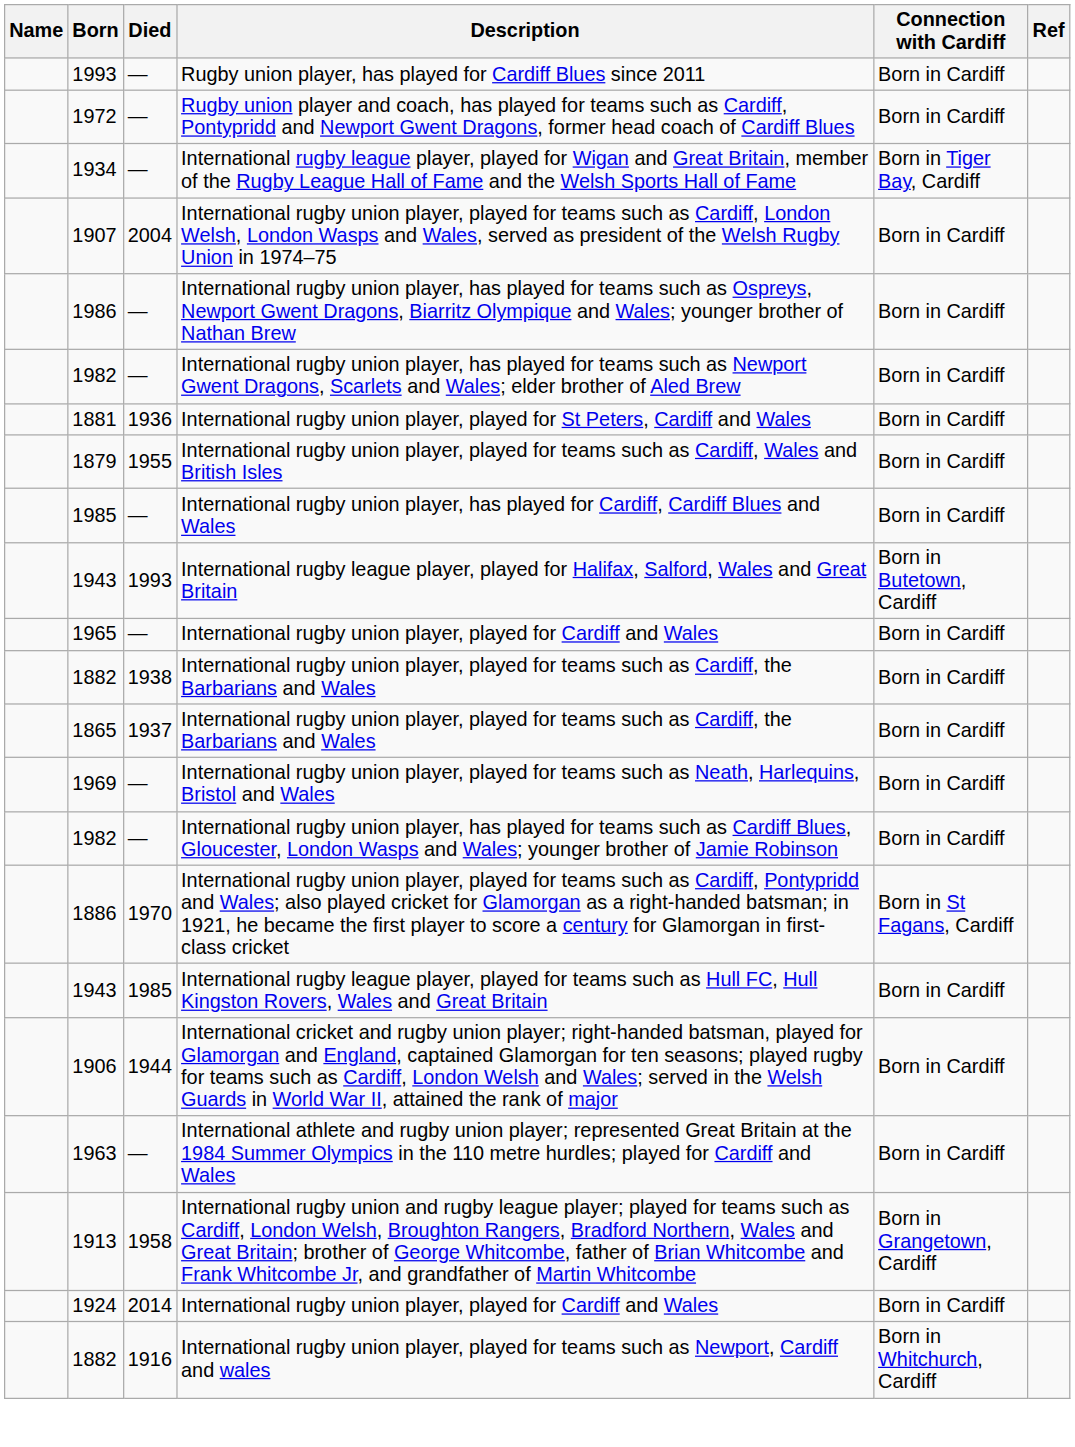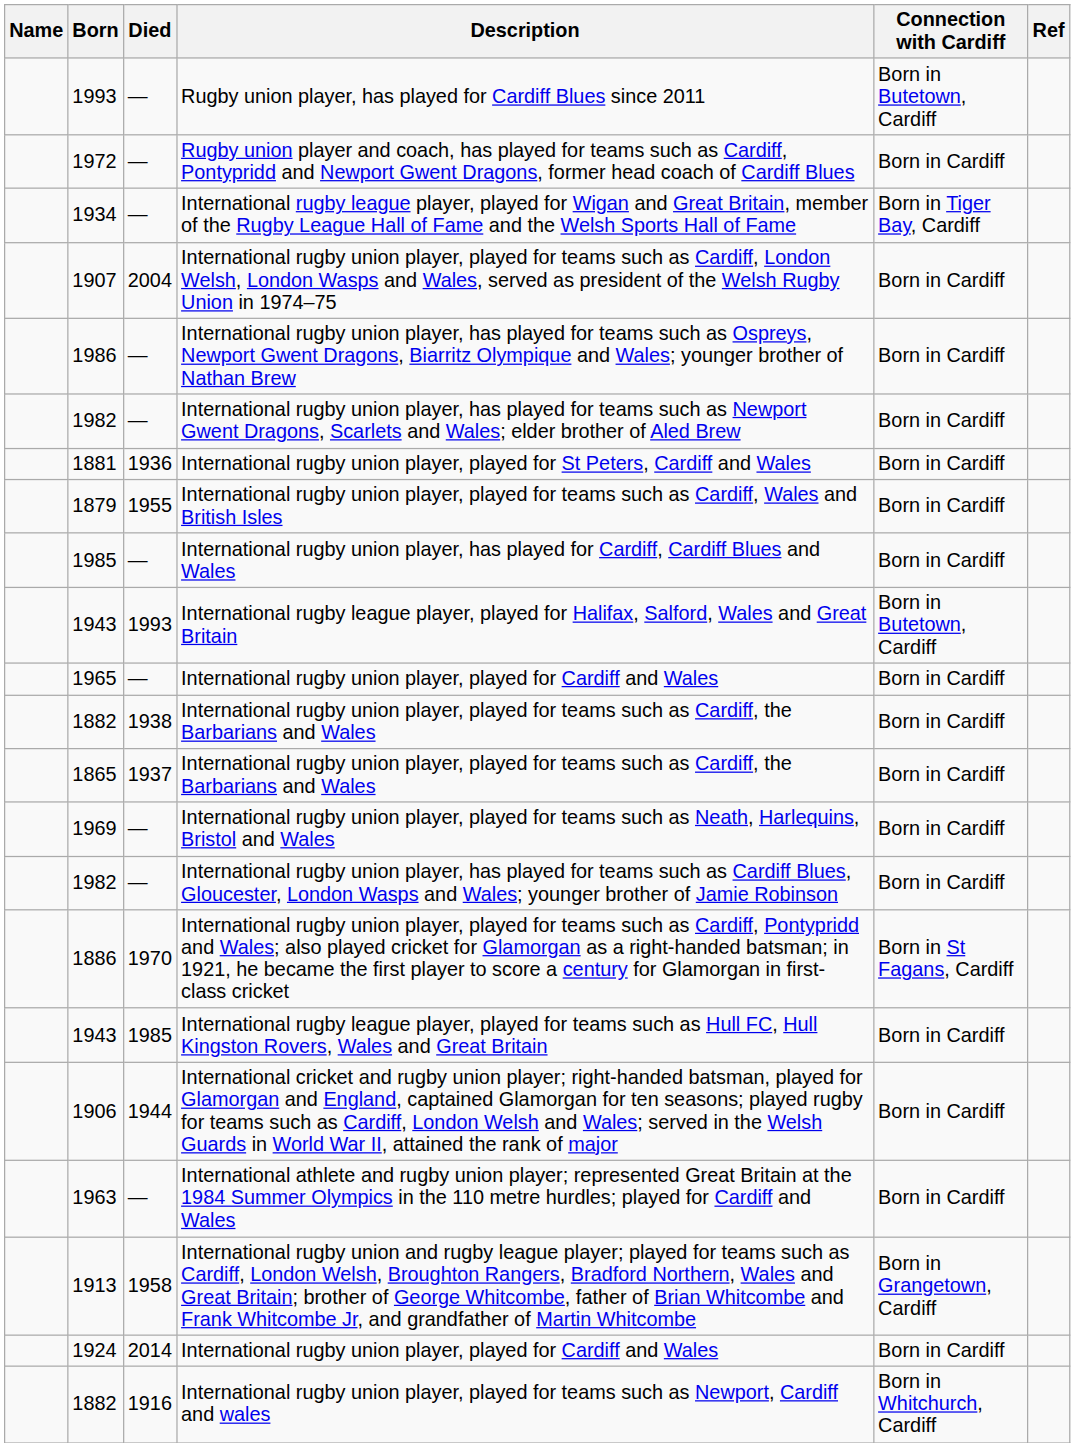Rugby union player, has played for Cardiff Blues since 2011 | Connection with Cardiff: Born in Cardiff -> Born in Butetown, Cardiff
